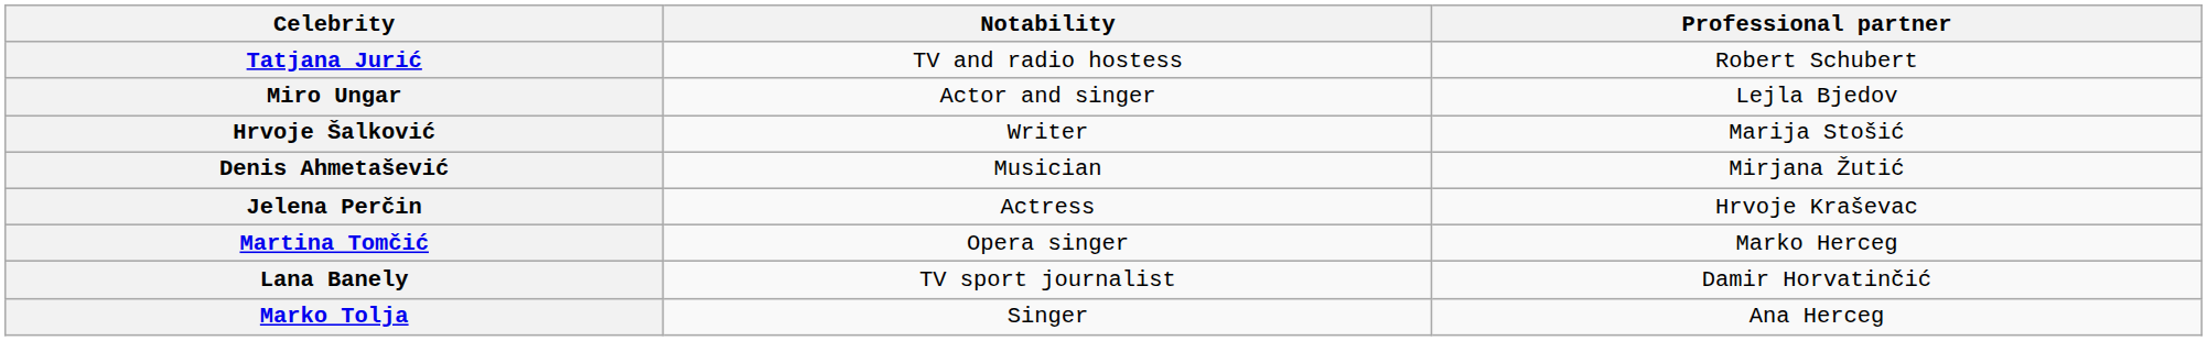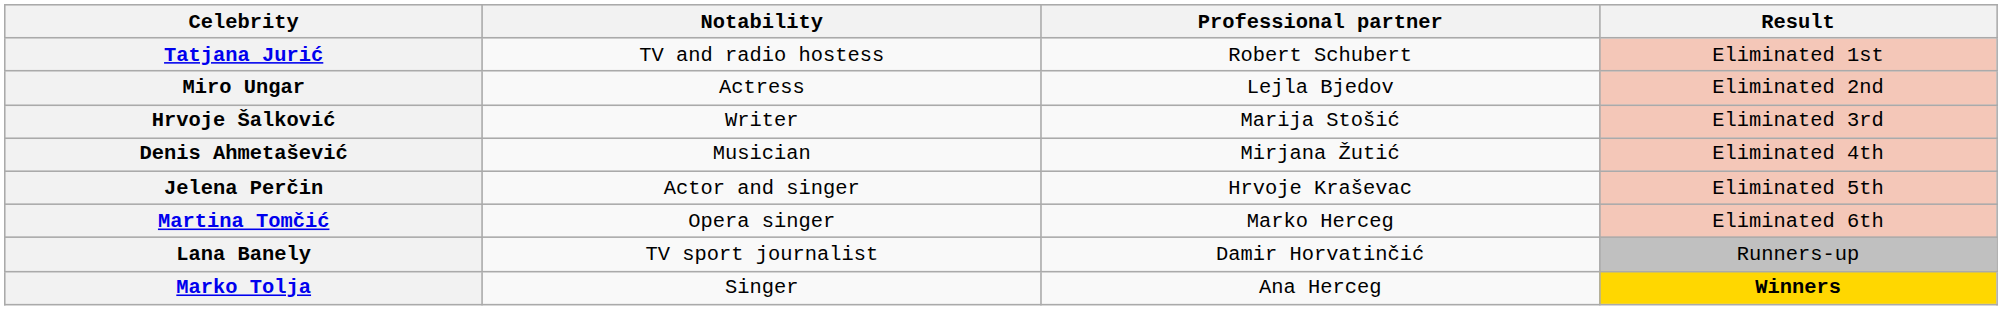+ column: Result | Eliminated 1st | Eliminated 2nd | Eliminated 3rd | Eliminated 4th | Eliminated 5th | Eliminated 6th | Runners-up | Winners
Miro Ungar | Notability: Actor and singer -> Actress
Jelena Perčin | Notability: Actress -> Actor and singer
